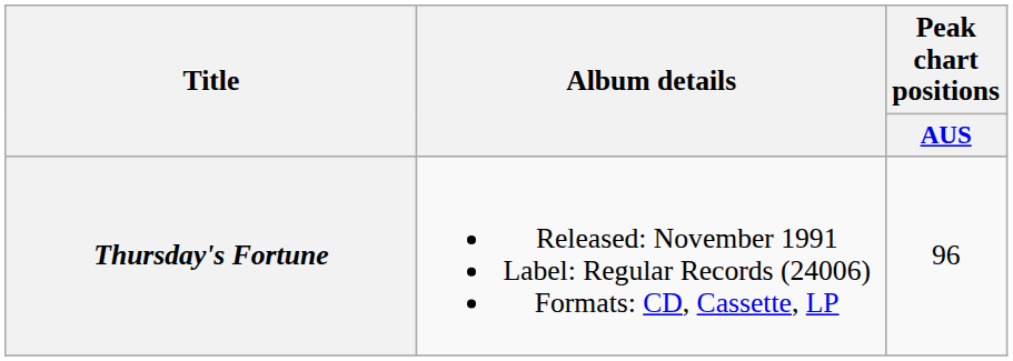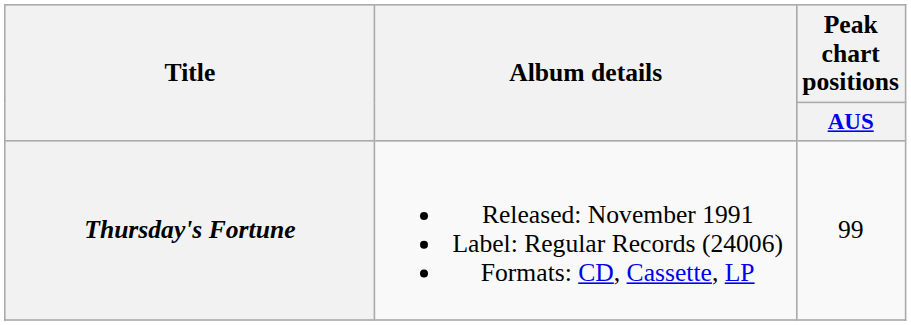Thursday's Fortune | Peak chart positions / AUS: 96 -> 99
